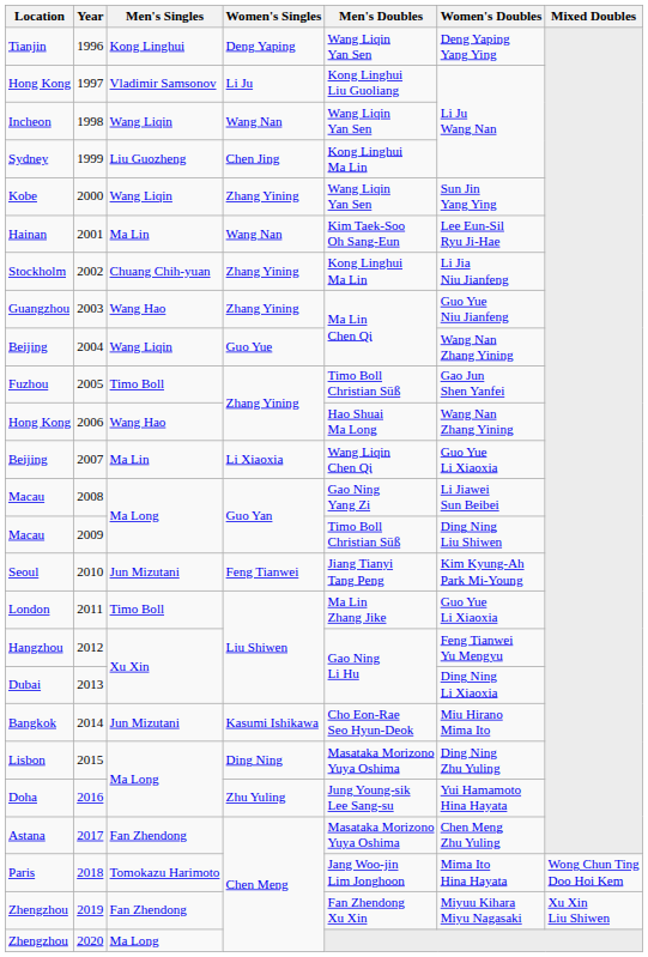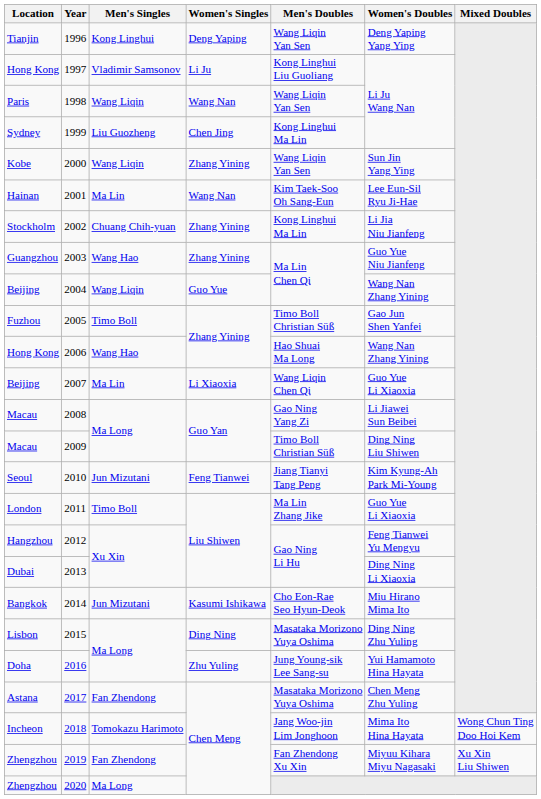1998 | Location: Incheon -> Paris
2018 | Location: Paris -> Incheon
